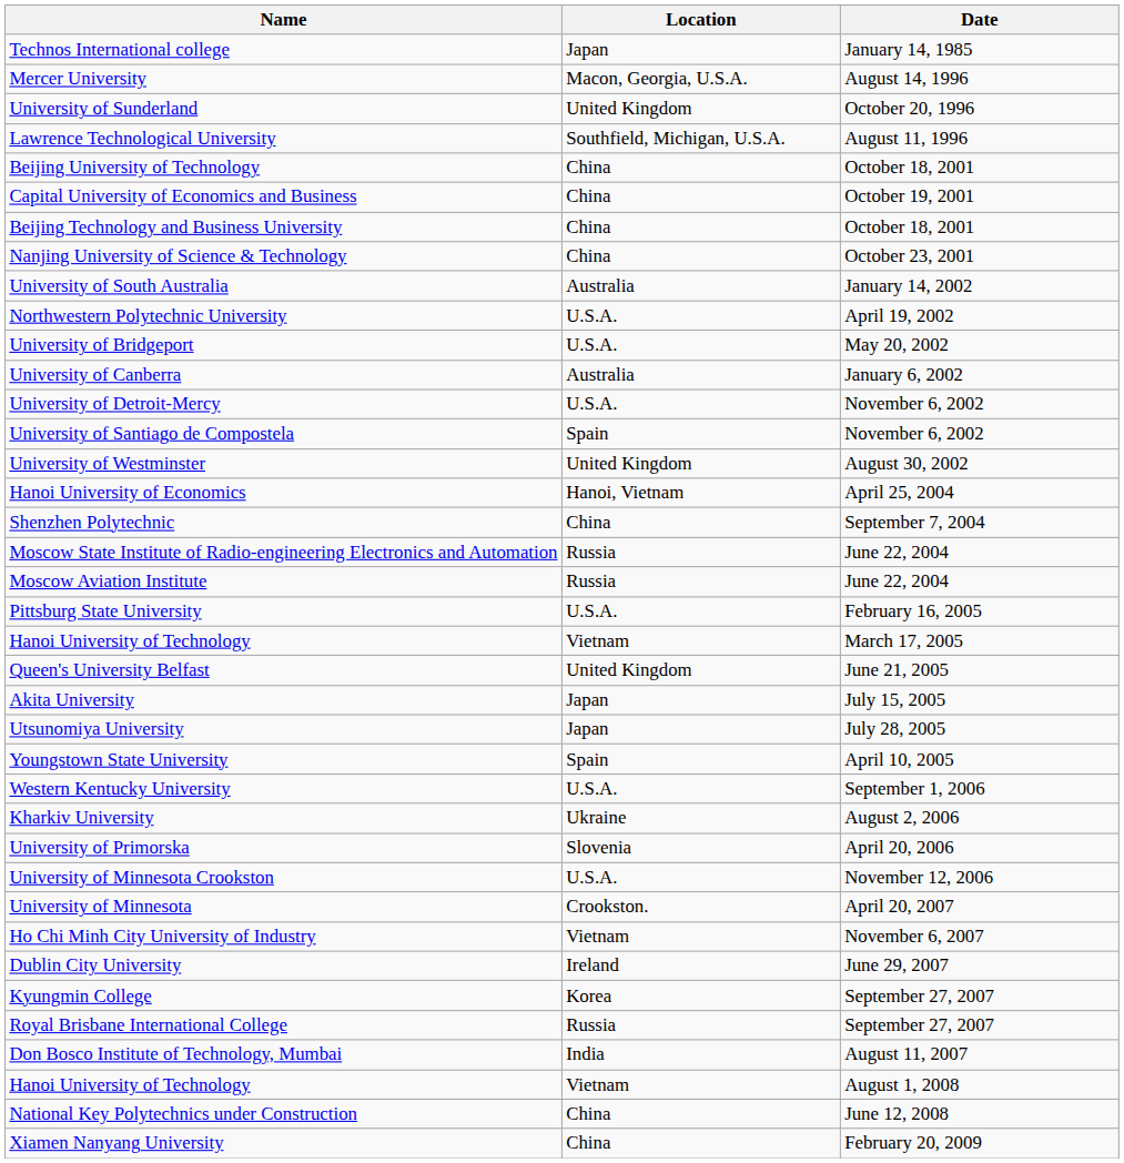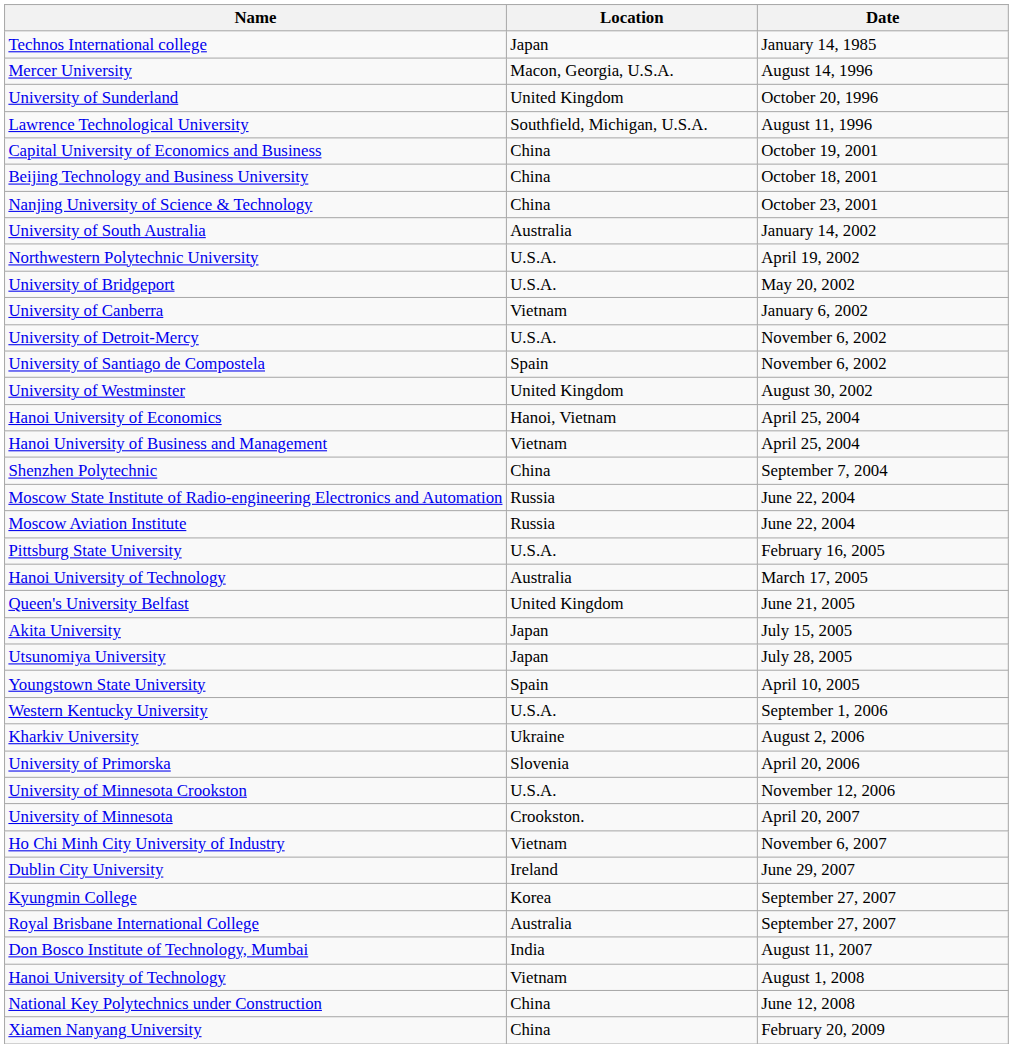- row: Beijing University of Technology | China | October 18, 2001
University of Canberra | Location: Australia -> Vietnam
+ row: Hanoi University of Business and Management | Vietnam | April 25, 2004
Hanoi University of Technology / March 17, 2005 | Location: Vietnam -> Australia
Royal Brisbane International College | Location: Russia -> Australia
